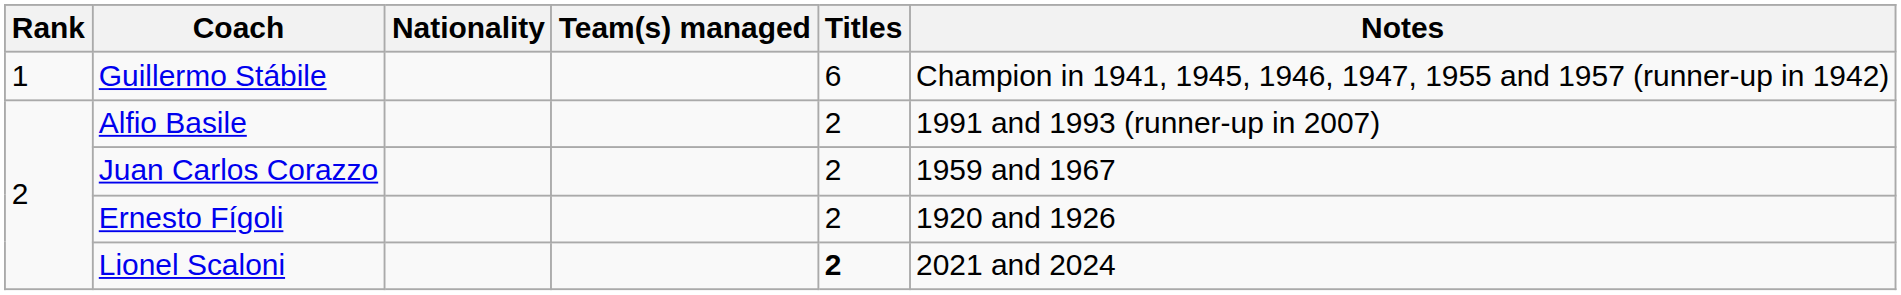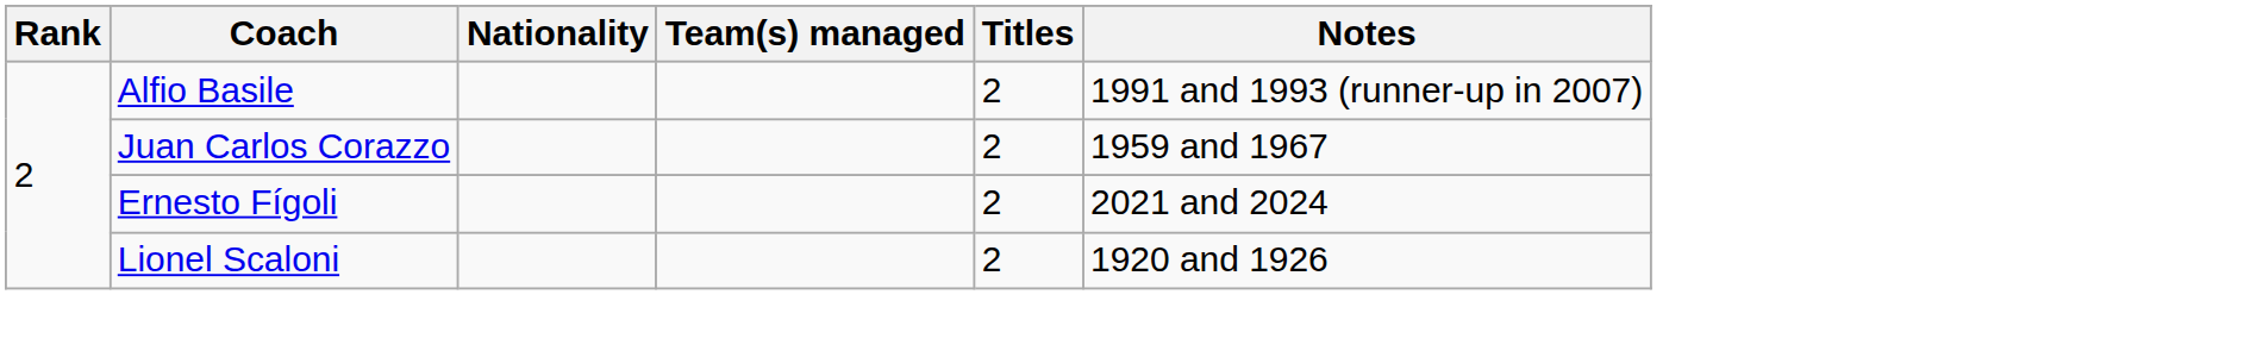- row: 1 | Guillermo Stábile | 6 | Champion in 1941, 1945, 1946, 1947, 1955 and 1957 (runner-up in 1942)
Ernesto Fígoli | Notes: 1920 and 1926 -> 2021 and 2024
Lionel Scaloni | Titles: bold -> normal
Lionel Scaloni | Notes: 2021 and 2024 -> 1920 and 1926
